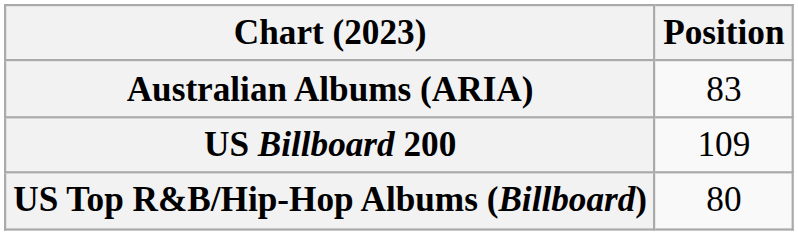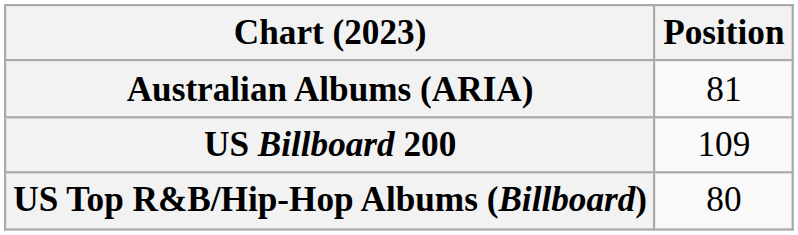Australian Albums (ARIA) | Position: 83 -> 81
